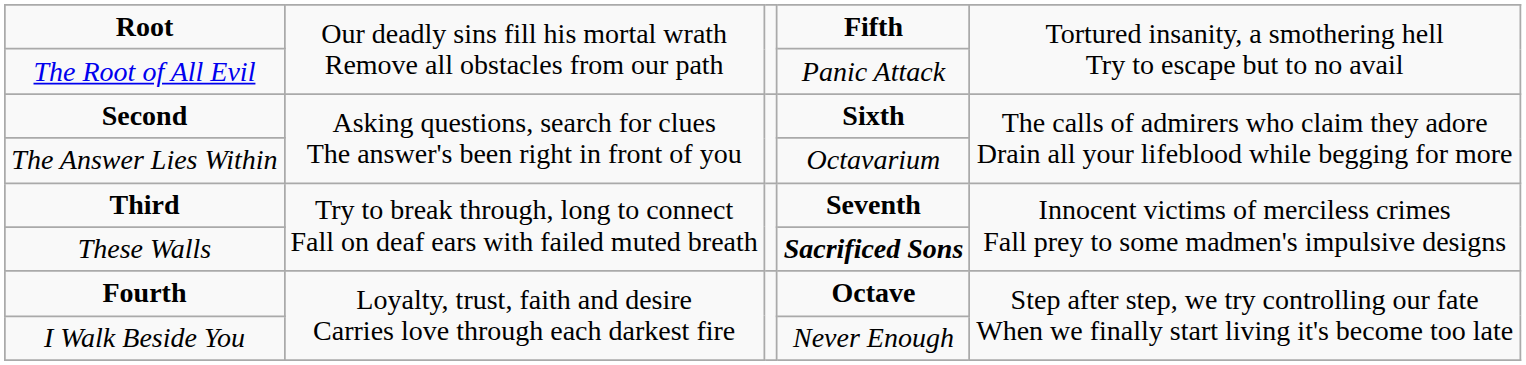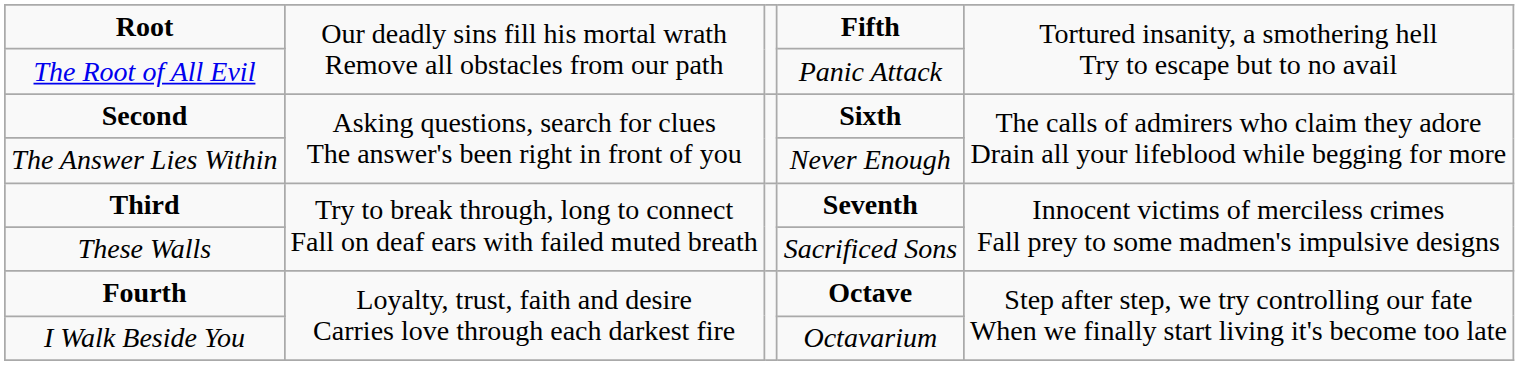The Answer Lies Within | column 4: Octavarium -> Never Enough
These Walls | column 4: bold -> normal
I Walk Beside You | column 4: Never Enough -> Octavarium
